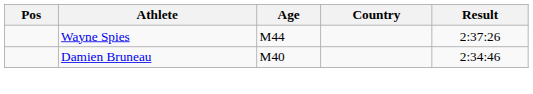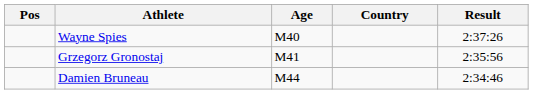Wayne Spies | Age: M44 -> M40
+ row: Grzegorz Gronostaj | M41 | 2:35:56
Damien Bruneau | Age: M40 -> M44
